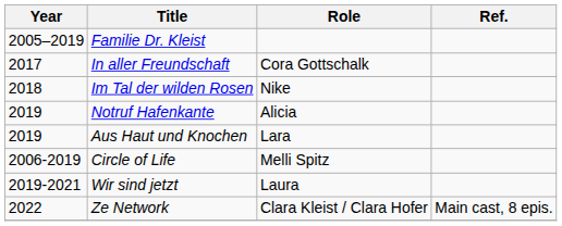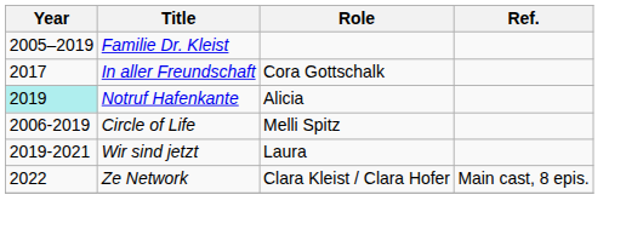- row: 2018 | Im Tal der wilden Rosen | Nike
Notruf Hafenkante | Year: no background -> paleturquoise background
- row: 2019 | Aus Haut und Knochen | Lara
